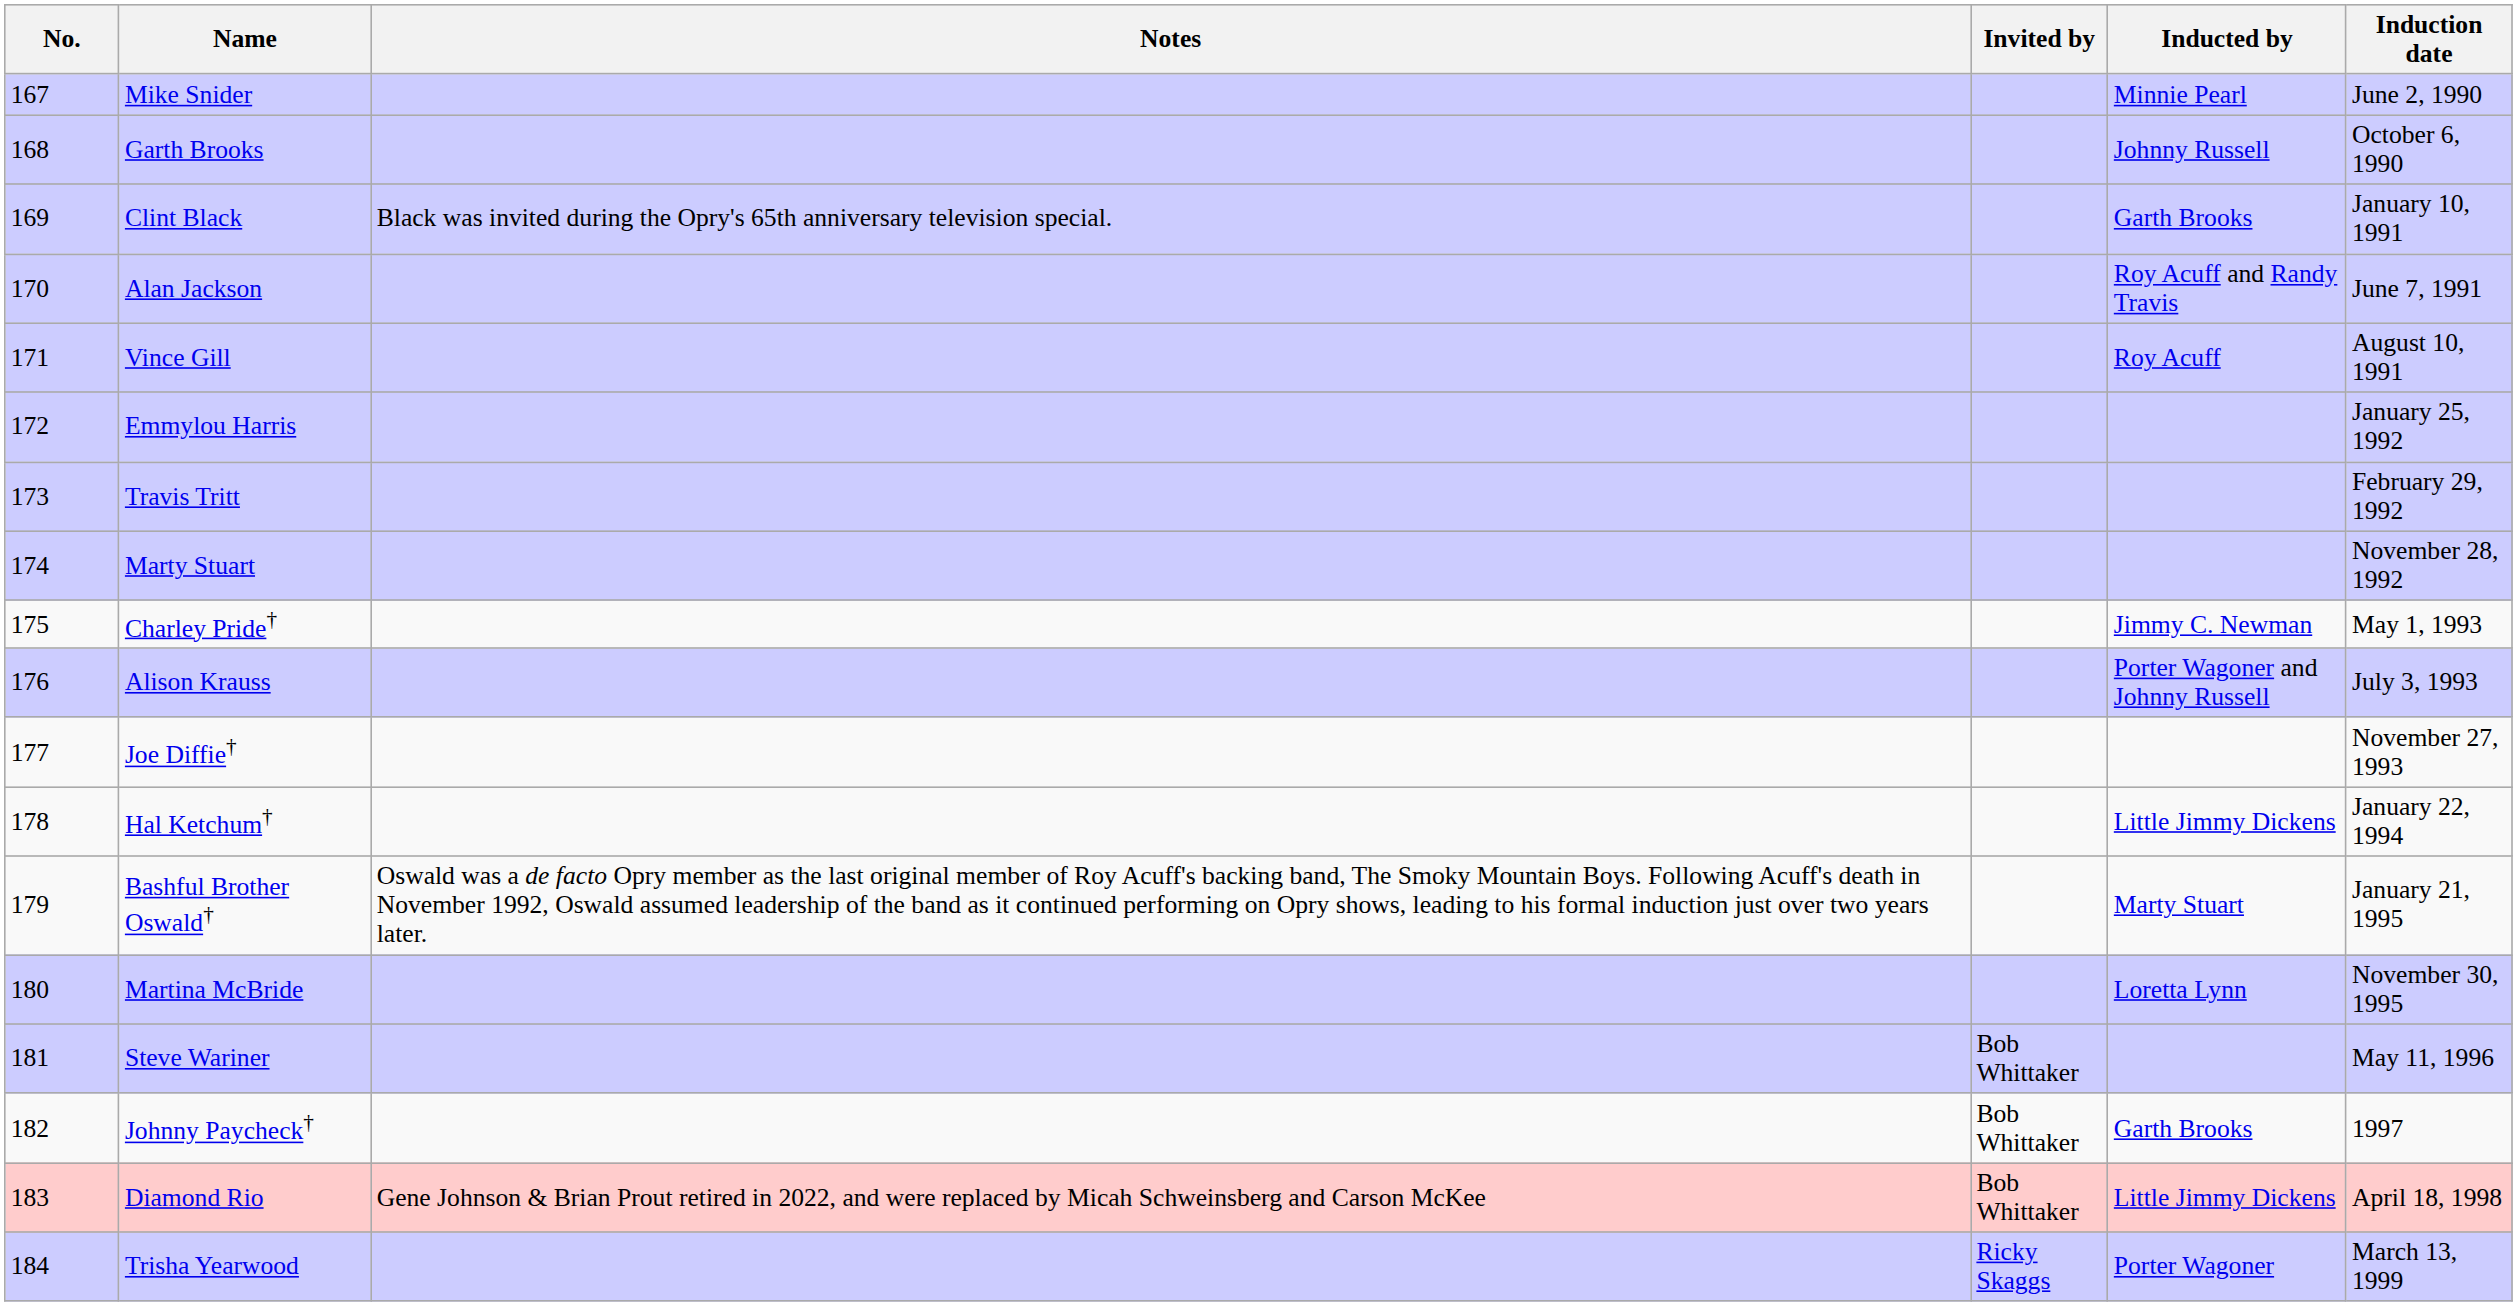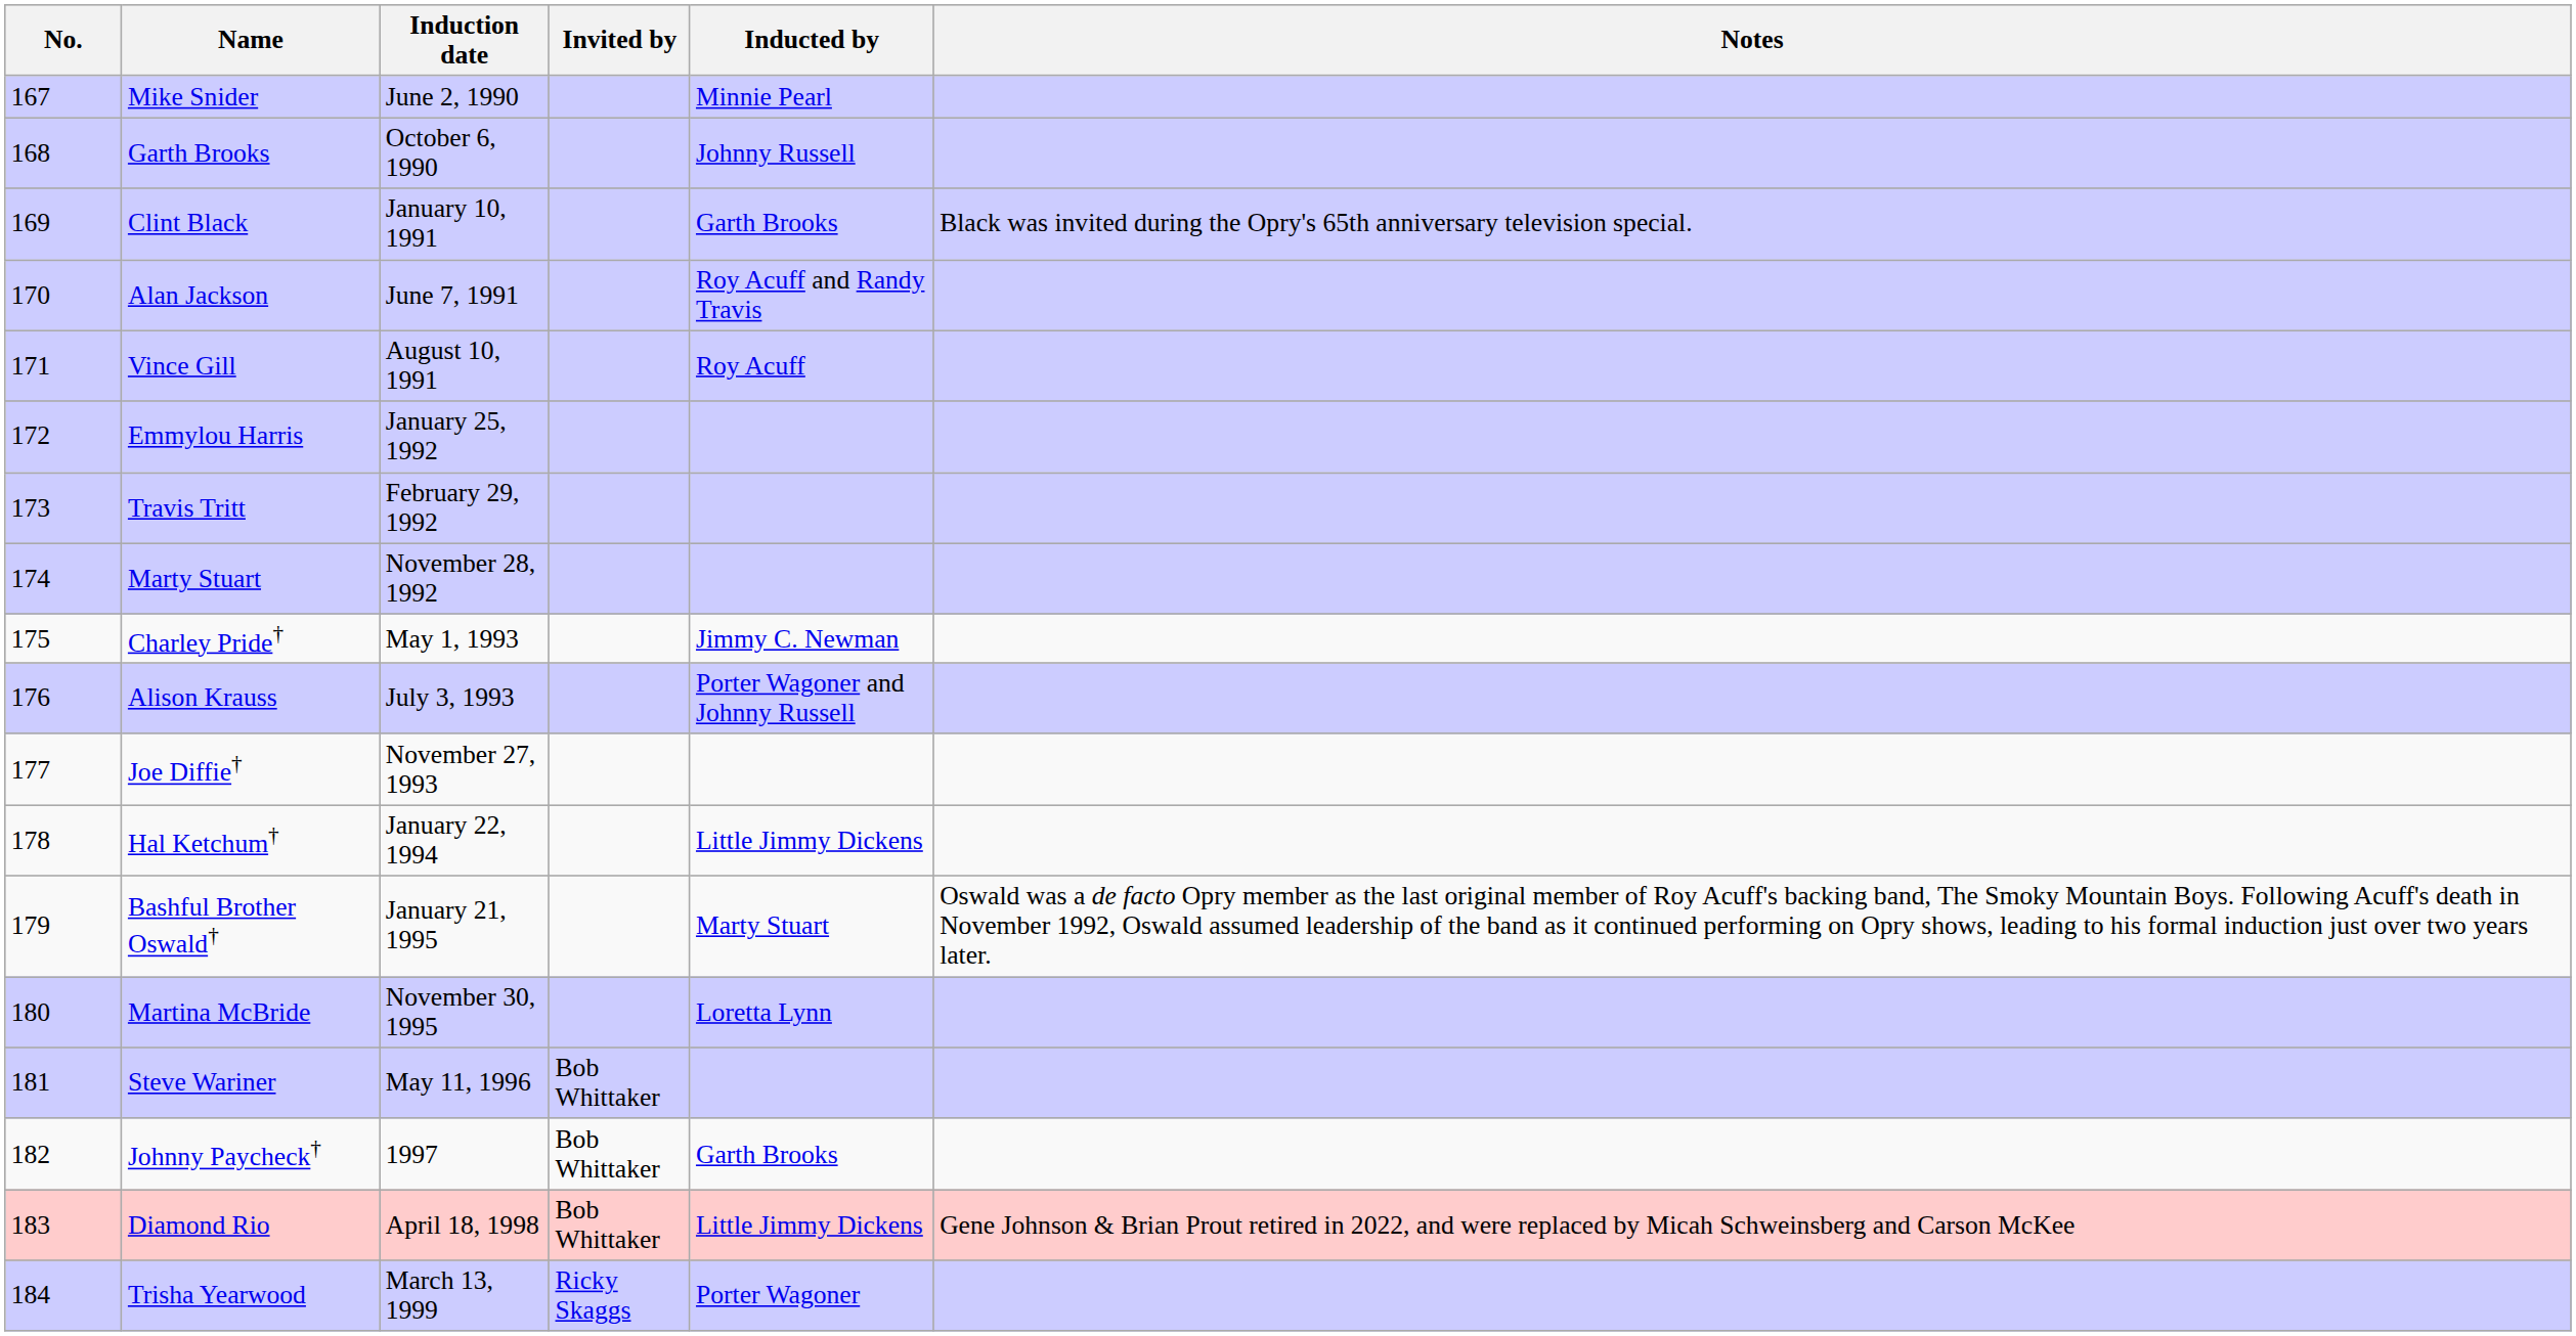columns swapped: Induction date <-> Notes
